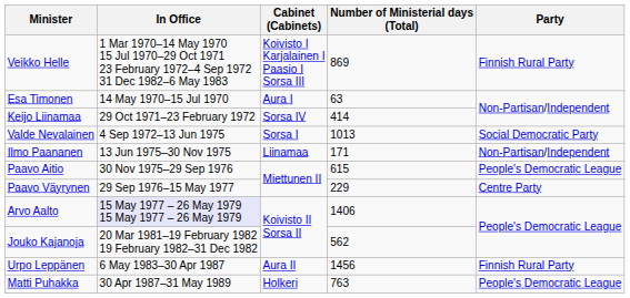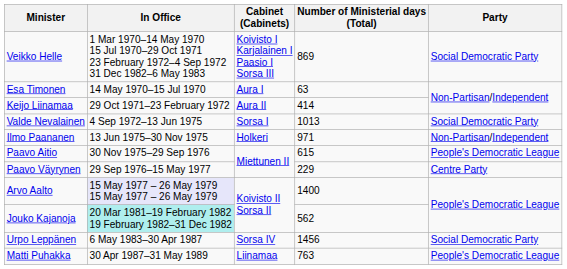Veikko Helle | Party: Finnish Rural Party -> Social Democratic Party
Keijo Liinamaa | Cabinet (Cabinets): Sorsa IV -> Aura II
Ilmo Paananen | Cabinet (Cabinets): Liinamaa -> Holkeri
Ilmo Paananen | Number of Ministerial days (Total): 171 -> 971
Arvo Aalto | Number of Ministerial days (Total): 1406 -> 1400
Jouko Kajanoja | In Office: no background -> paleturquoise background
Urpo Leppänen | Cabinet (Cabinets): Aura II -> Sorsa IV
Urpo Leppänen | Party: Finnish Rural Party -> Social Democratic Party
Matti Puhakka | Cabinet (Cabinets): Holkeri -> Liinamaa
